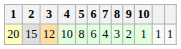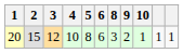- column: 7 | 4
